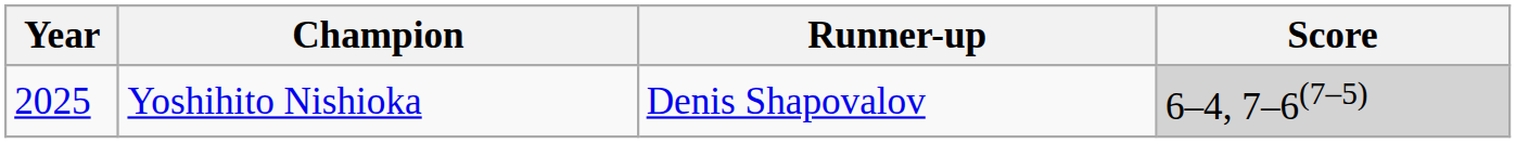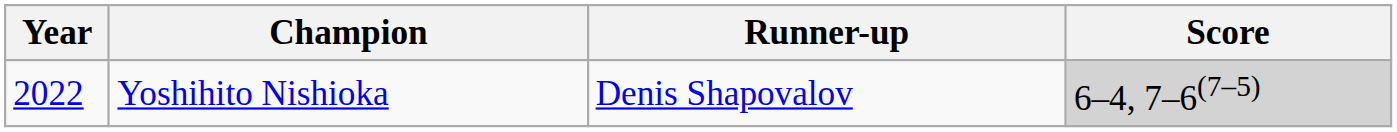Yoshihito Nishioka | Year: 2025 -> 2022
